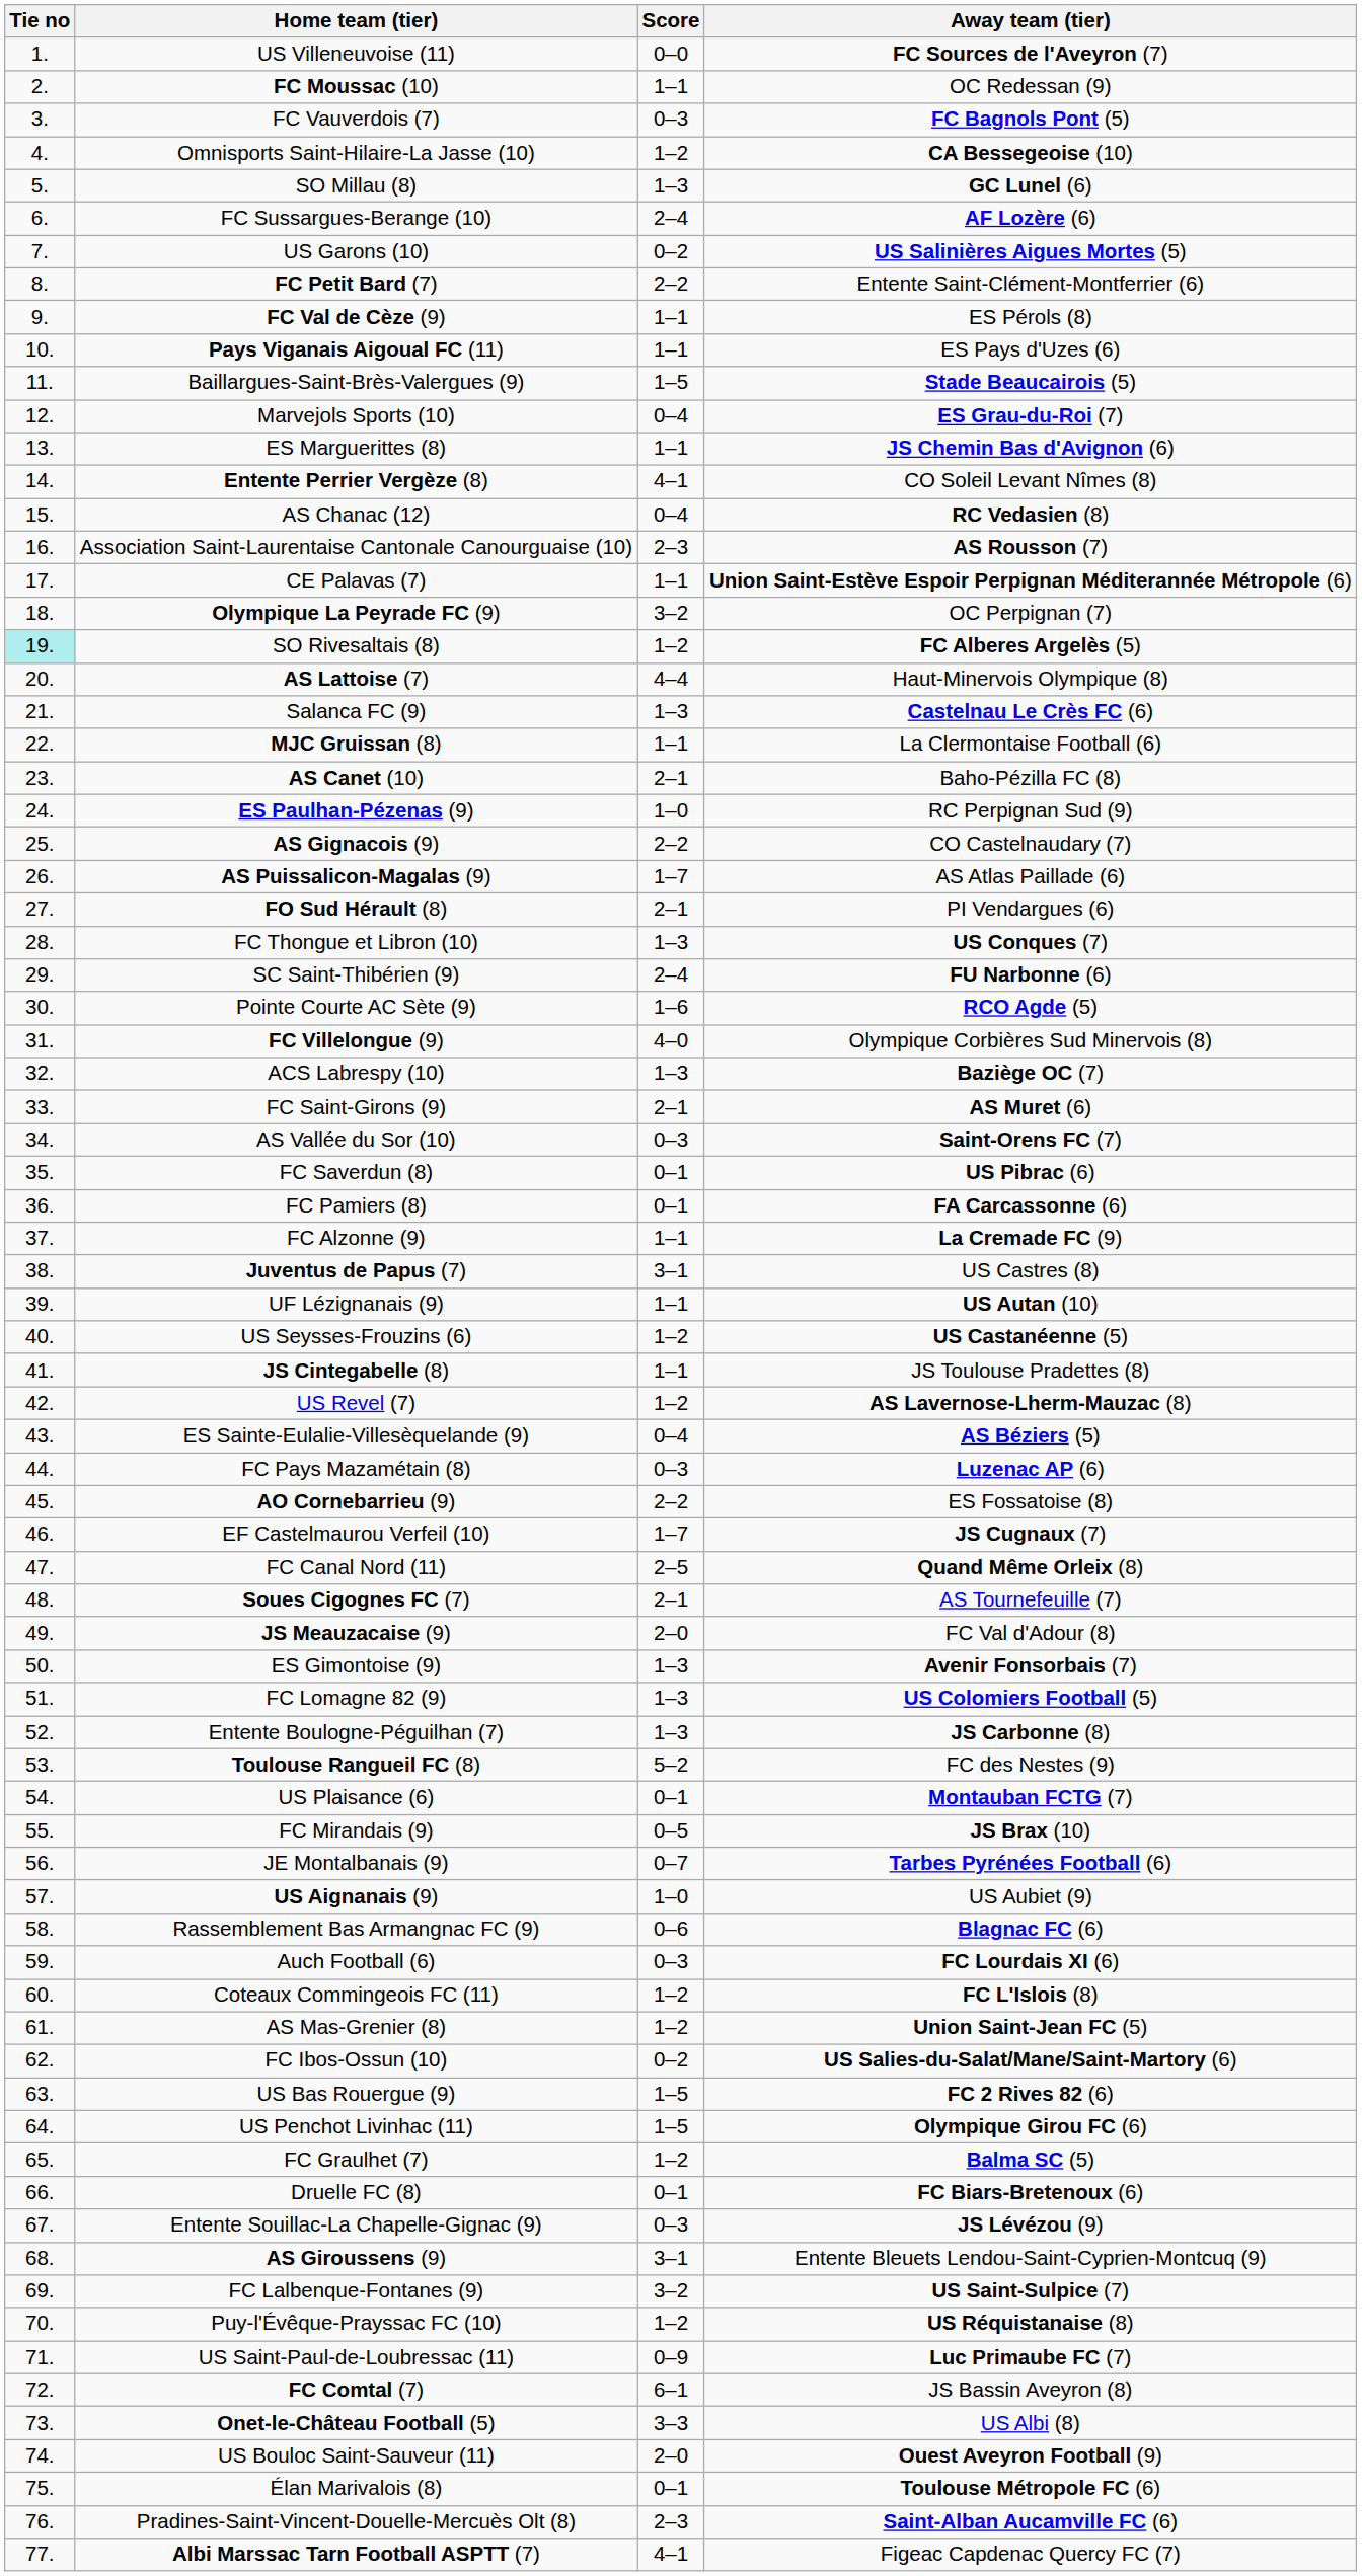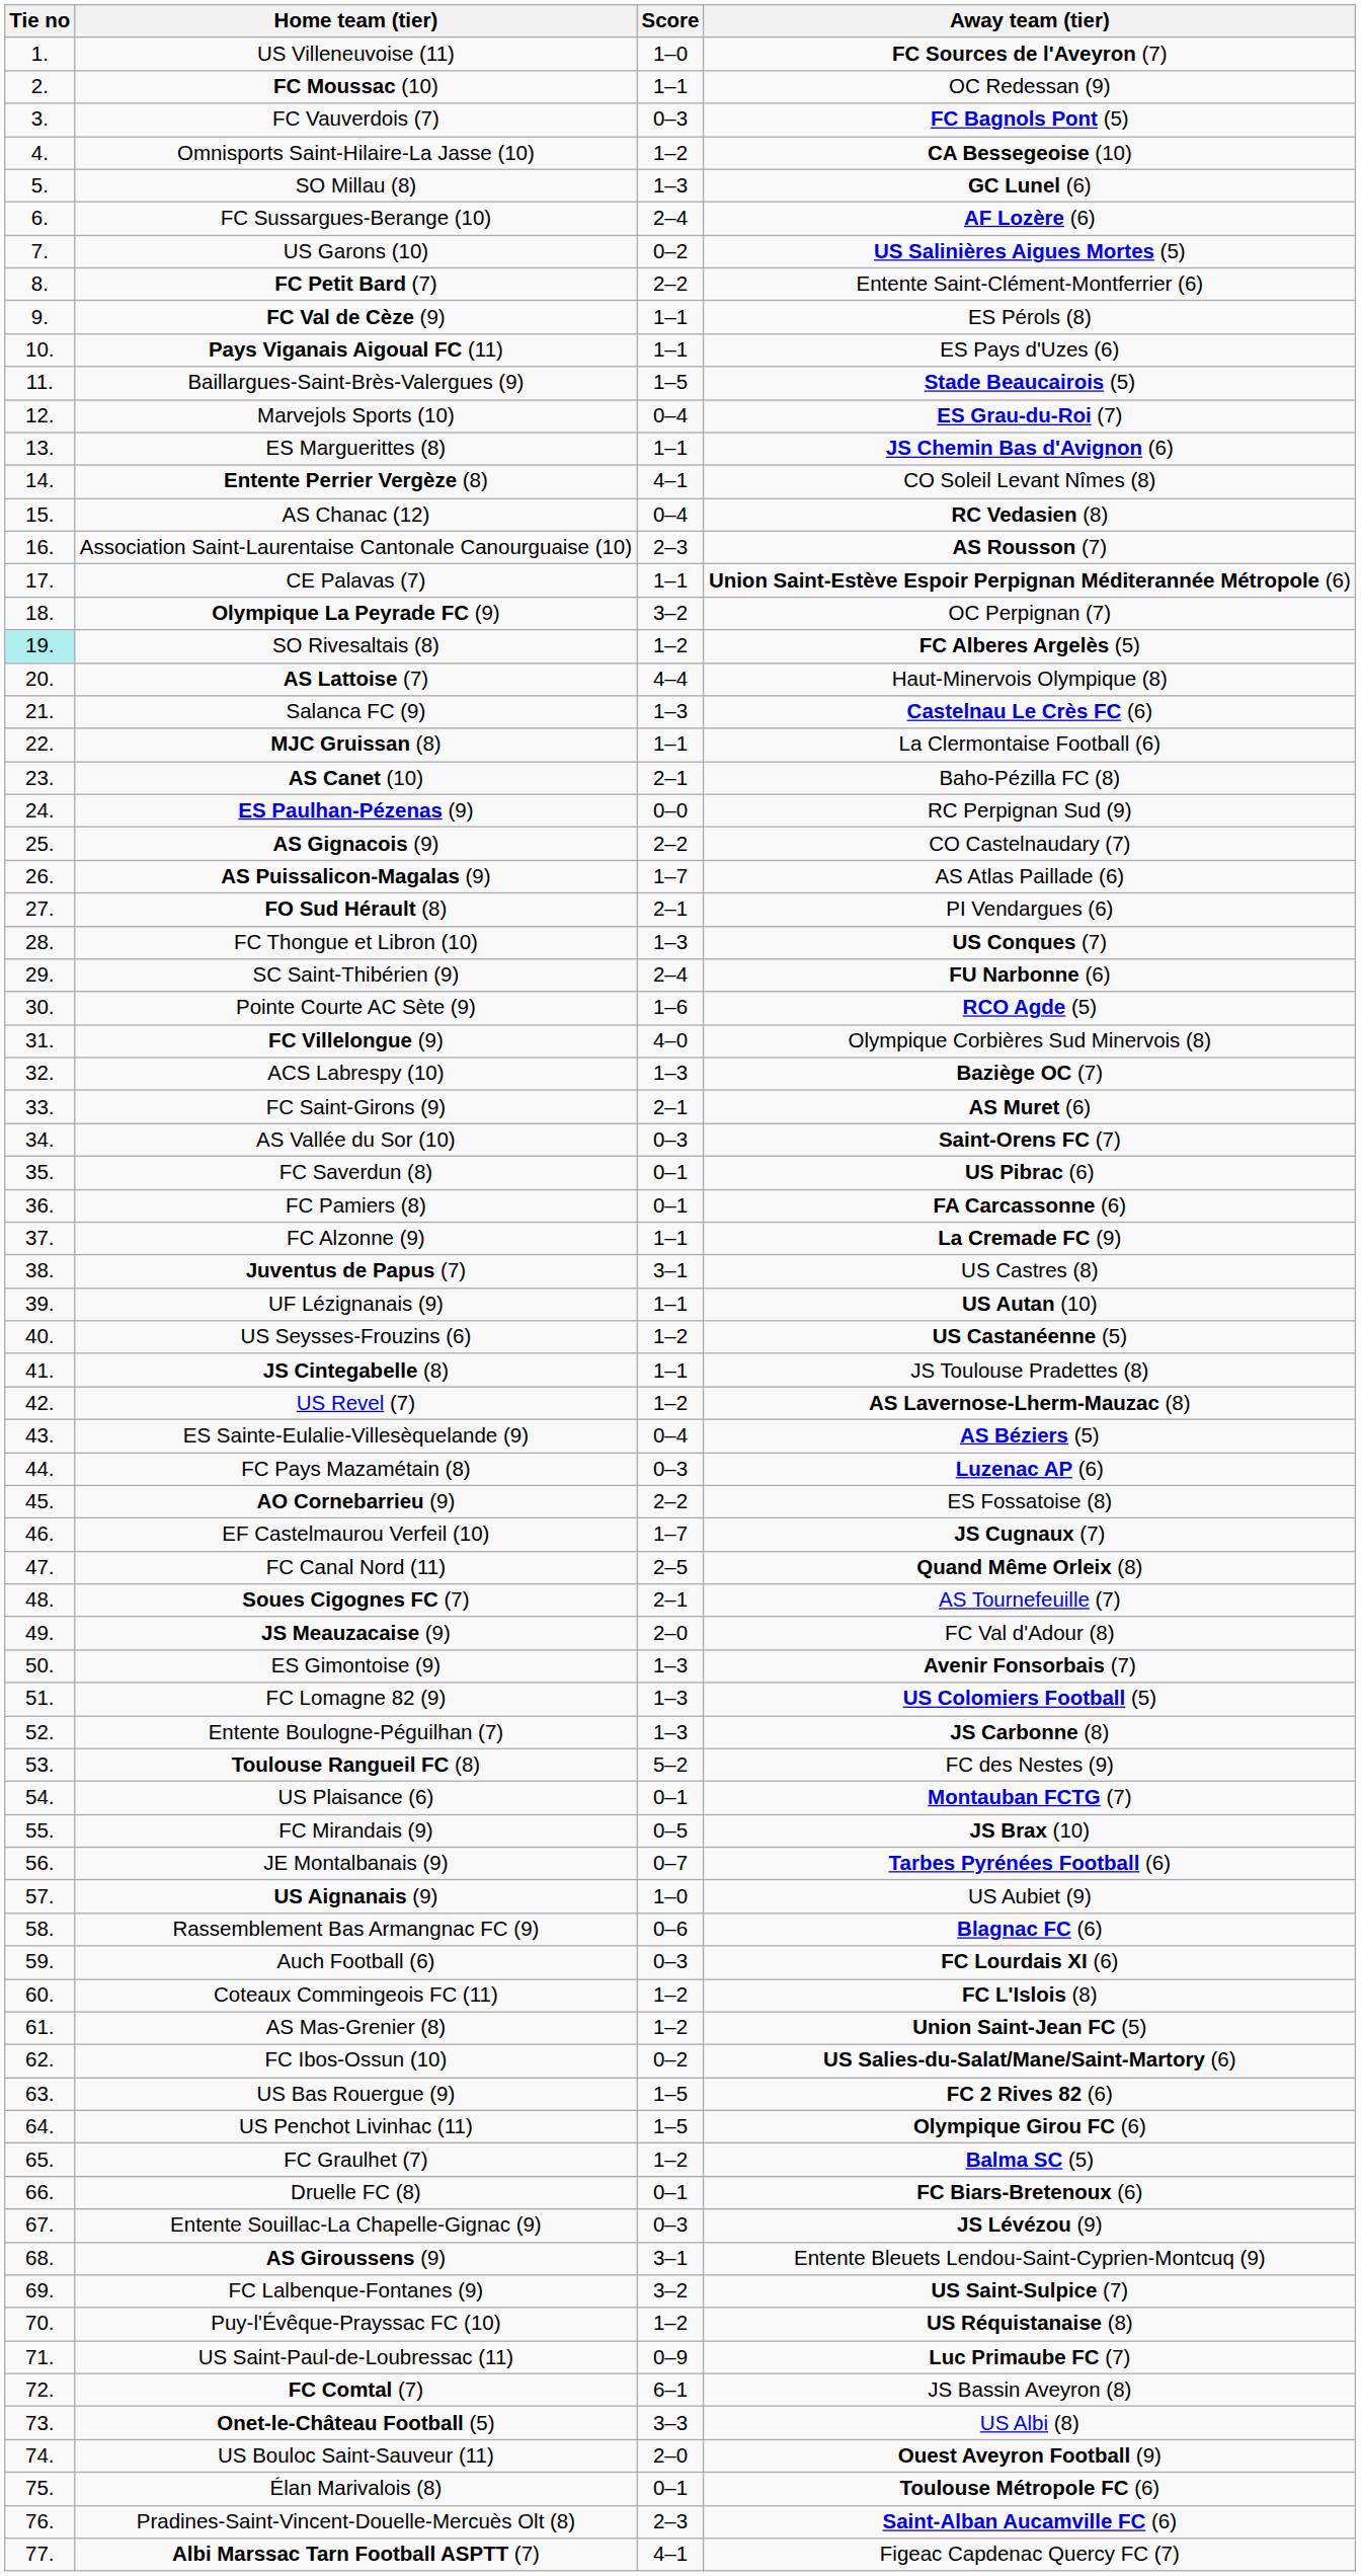US Villeneuvoise (11) | Score: 0–0 -> 1–0
ES Paulhan-Pézenas (9) | Score: 1–0 -> 0–0
